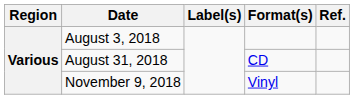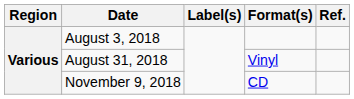August 31, 2018 | Format(s): CD -> Vinyl
November 9, 2018 | Format(s): Vinyl -> CD
